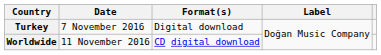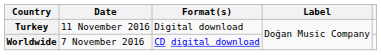Turkey | Date: 7 November 2016 -> 11 November 2016
Worldwide | Date: 11 November 2016 -> 7 November 2016
